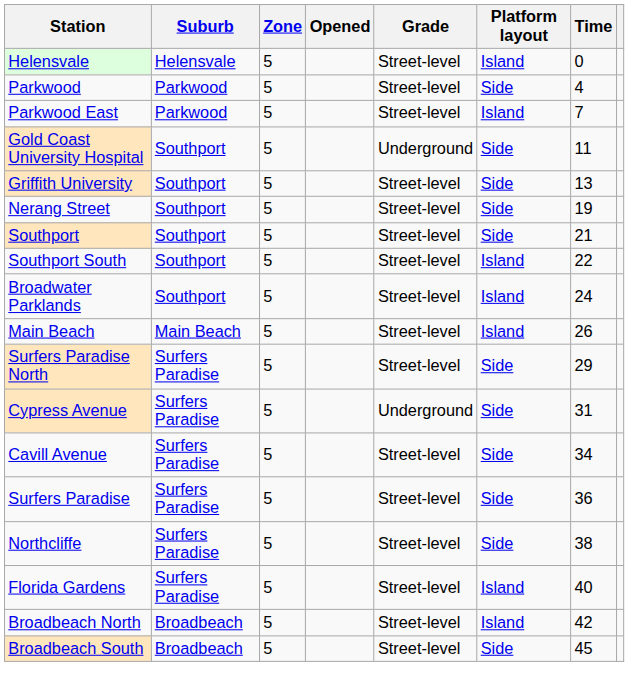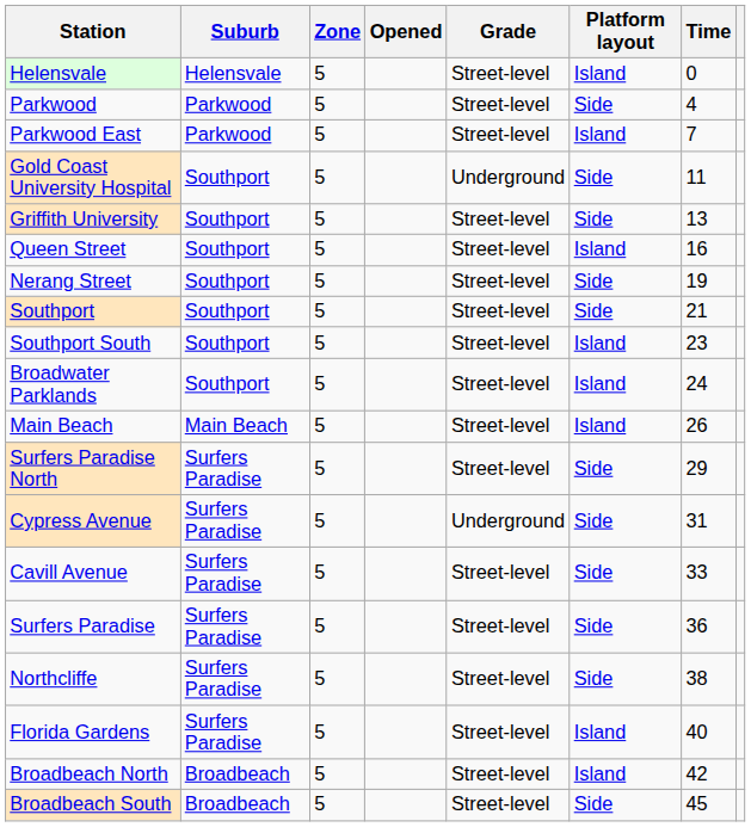+ row: Queen Street | Southport | 5 | Street-level | Island | 16
Southport South | Time: 22 -> 23
Cavill Avenue | Time: 34 -> 33
